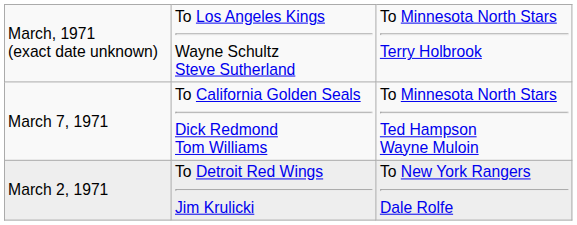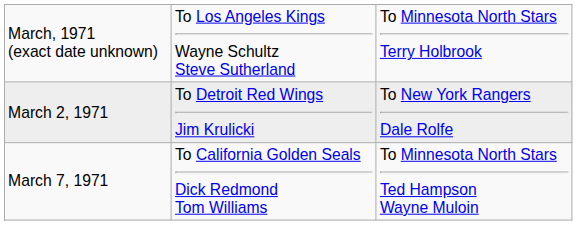rows swapped: March 2, 1971 <-> March 7, 1971
